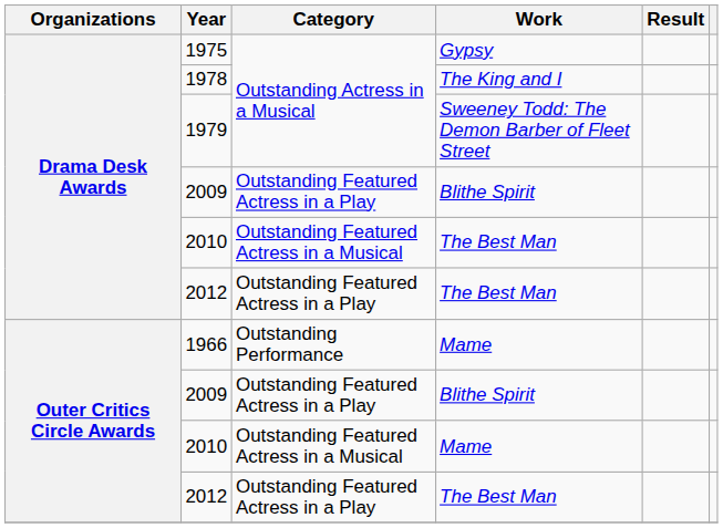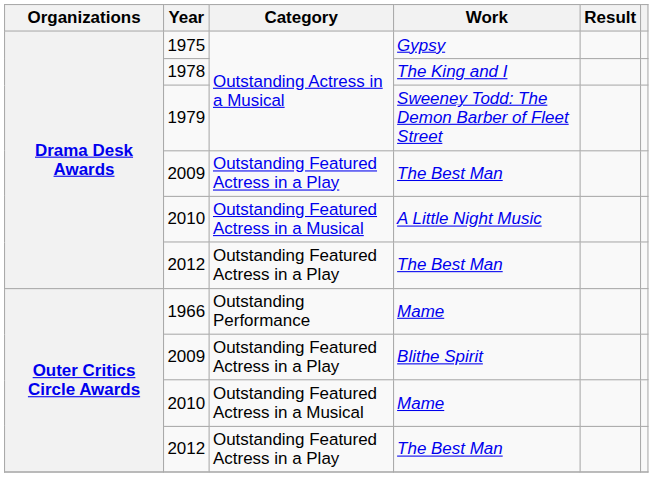Drama Desk Awards / 2009 | Work: Blithe Spirit -> The Best Man
Drama Desk Awards / 2010 | Work: The Best Man -> A Little Night Music
